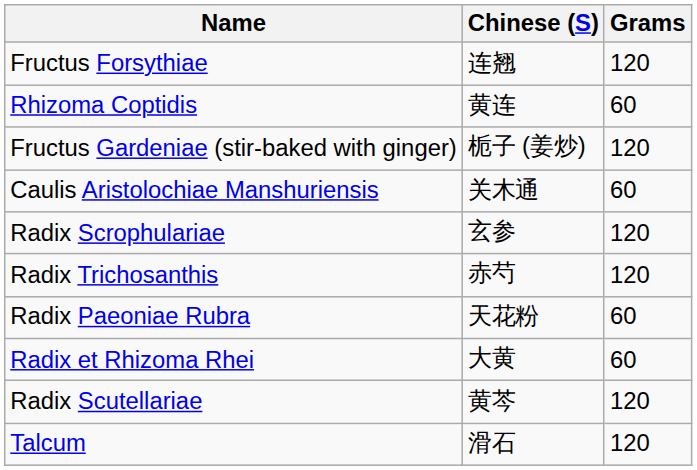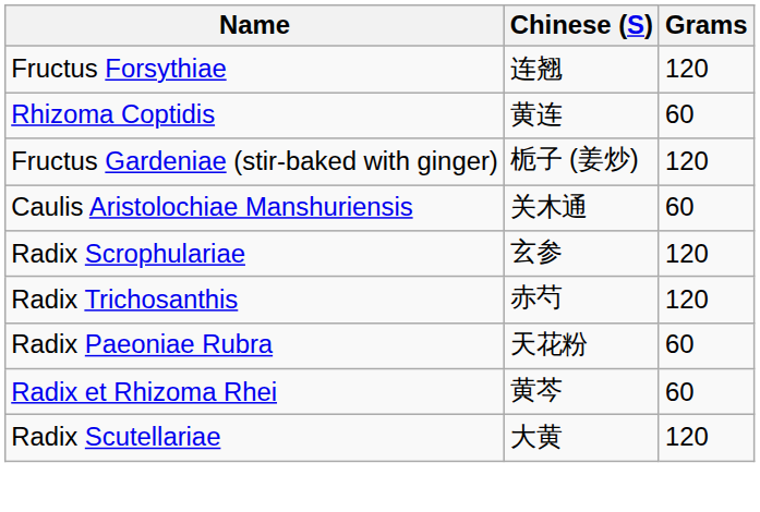Radix et Rhizoma Rhei | Chinese (S): 大黄 -> 黄芩
Radix Scutellariae | Chinese (S): 黄芩 -> 大黄
- row: Talcum | 滑石 | 120
